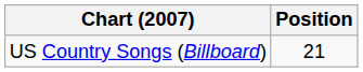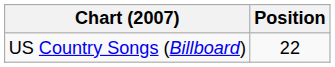US Country Songs (Billboard) | Position: 21 -> 22
